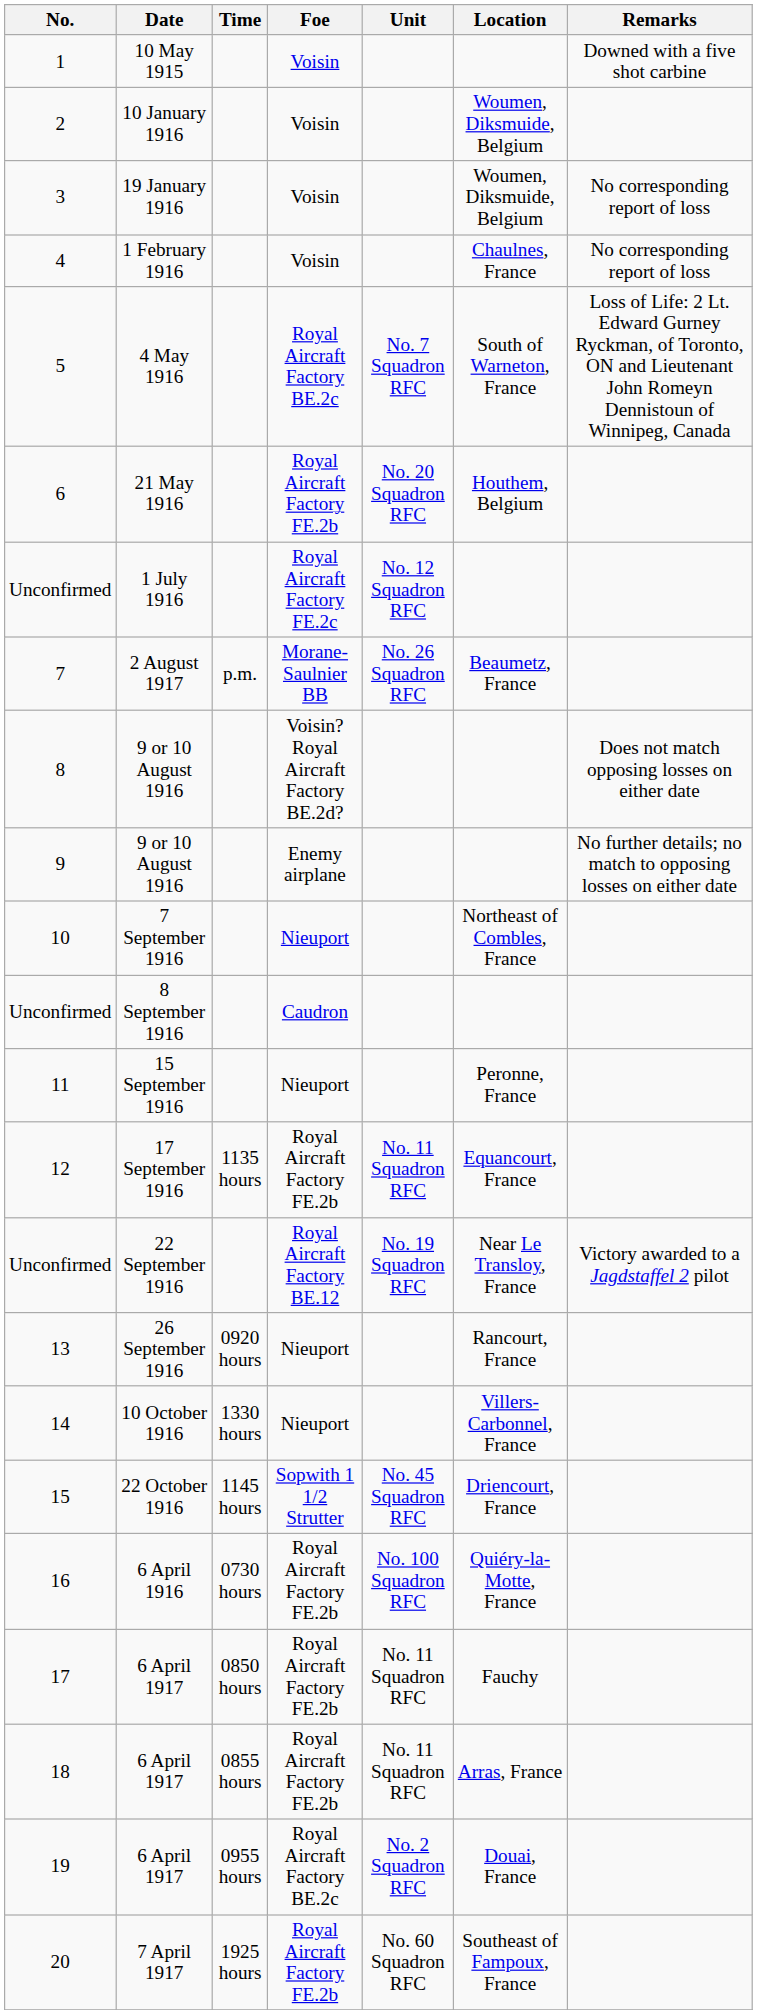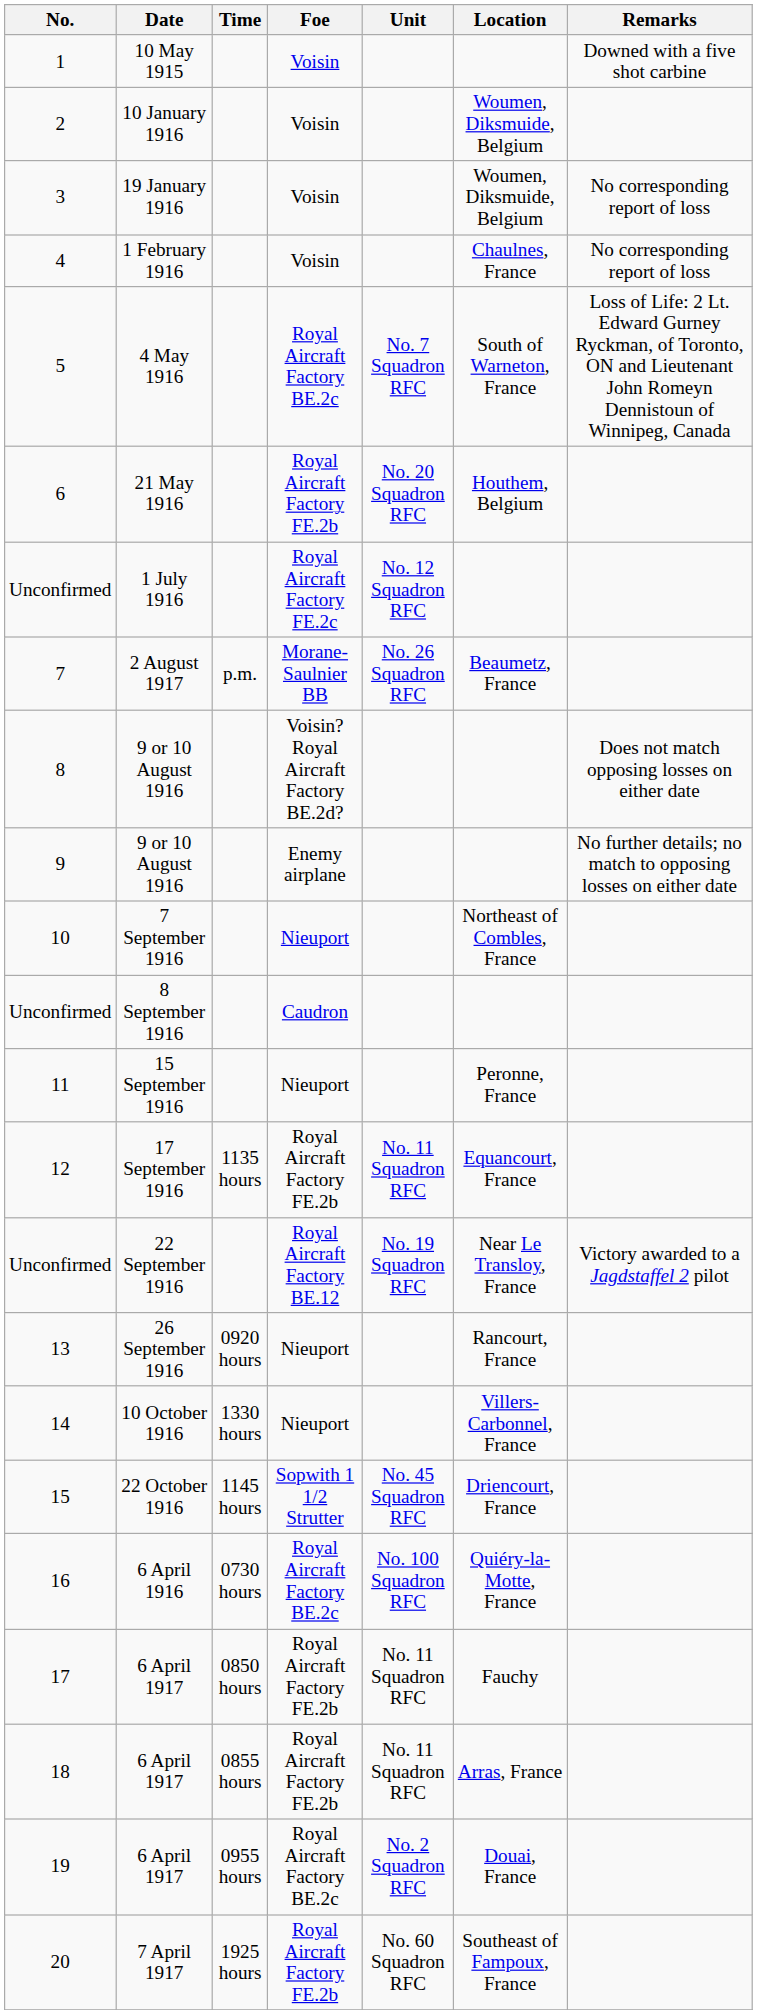16 | Foe: Royal Aircraft Factory FE.2b -> Royal Aircraft Factory BE.2c
